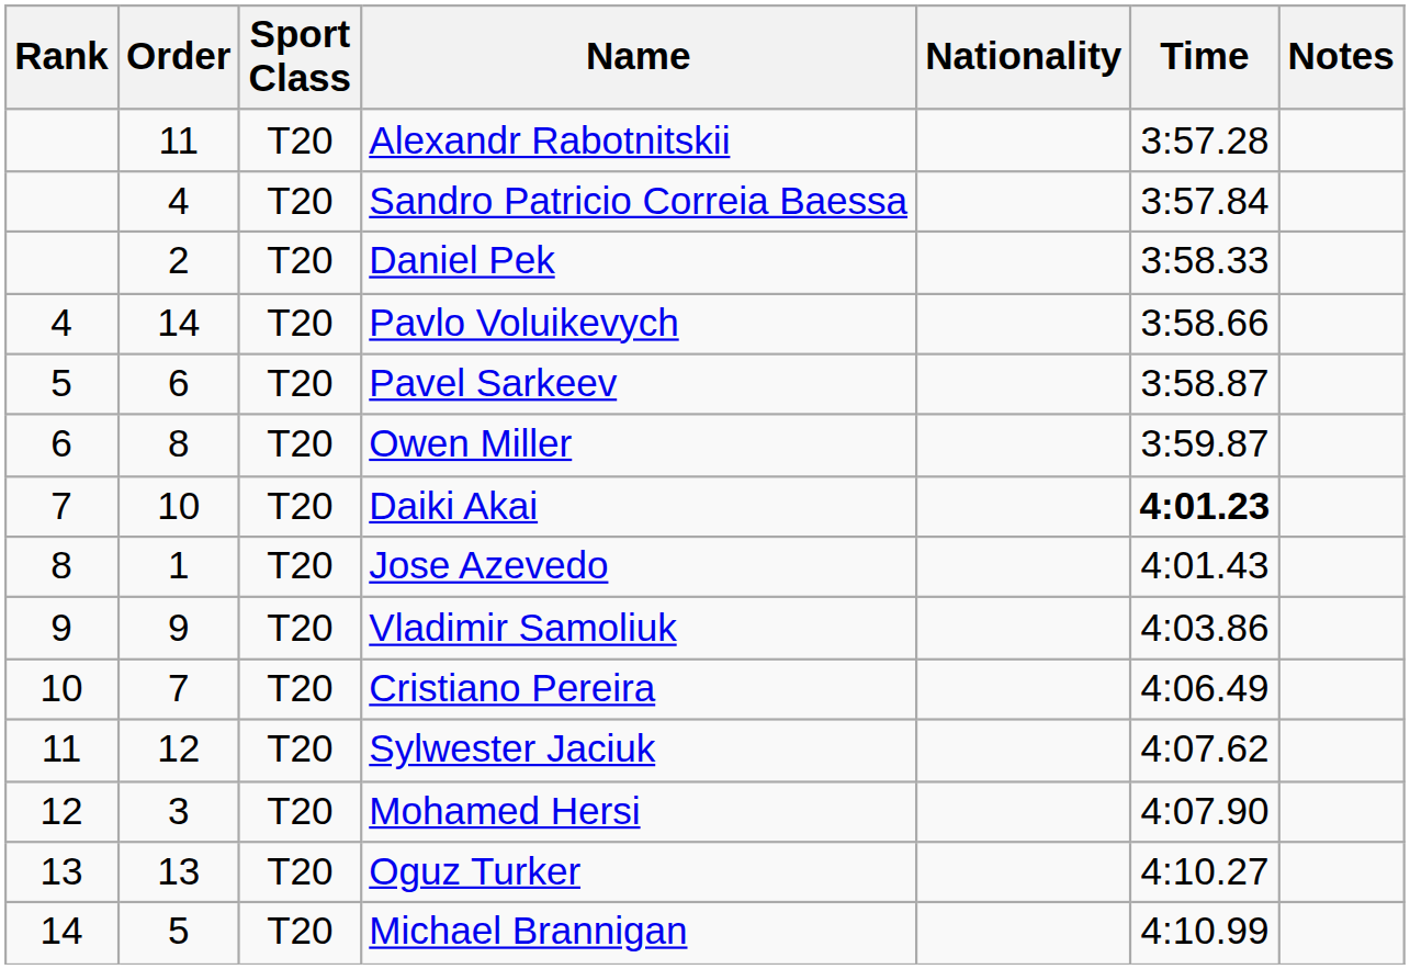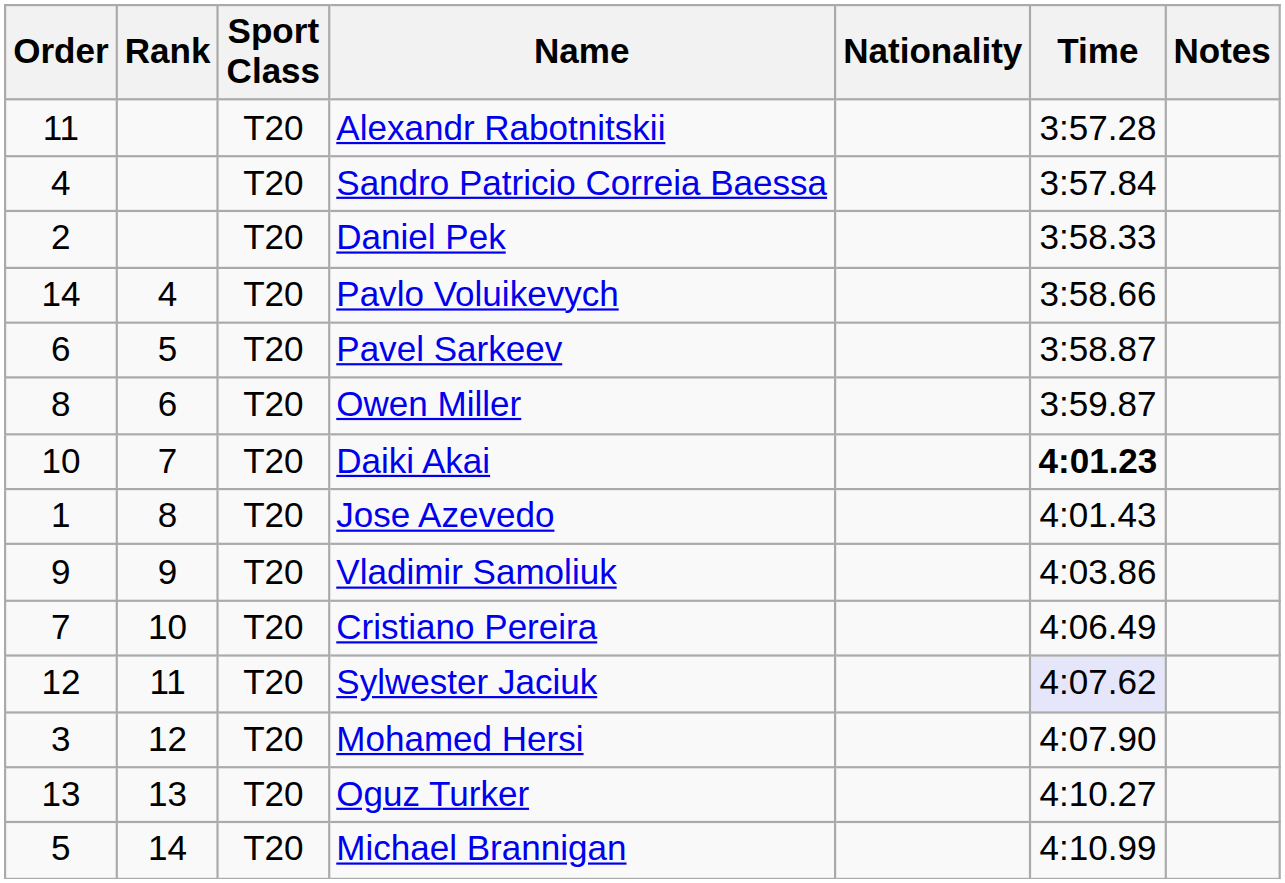columns swapped: Rank <-> Order
Sylwester Jaciuk | Time: no background -> lavender background
